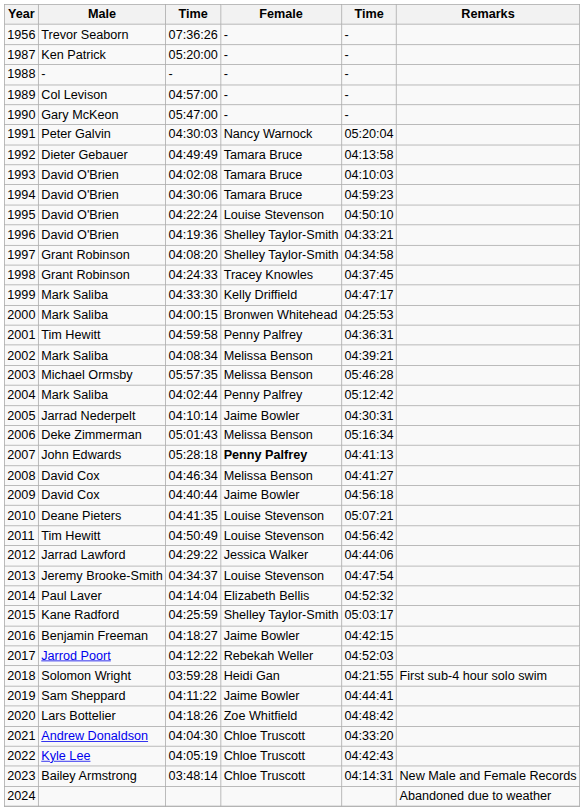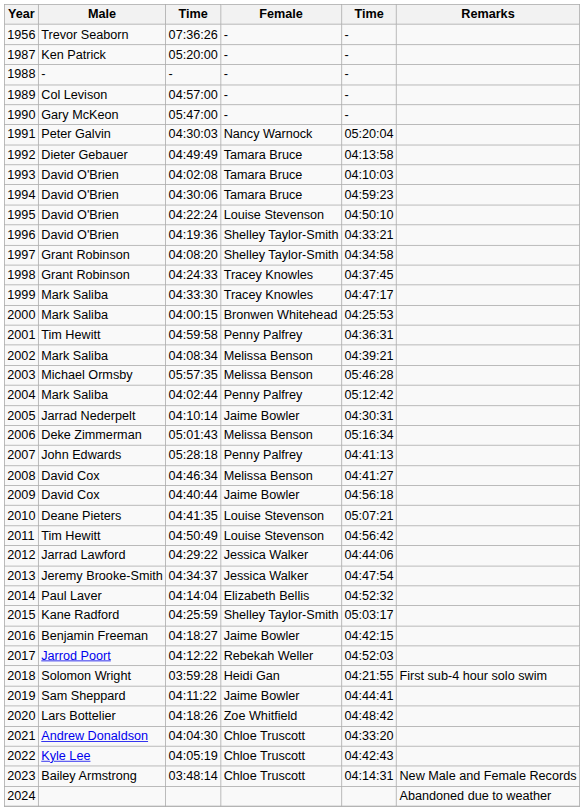1999 | Female: Kelly Driffield -> Tracey Knowles
2007 | Female: bold -> normal
2013 | Female: Louise Stevenson -> Jessica Walker
